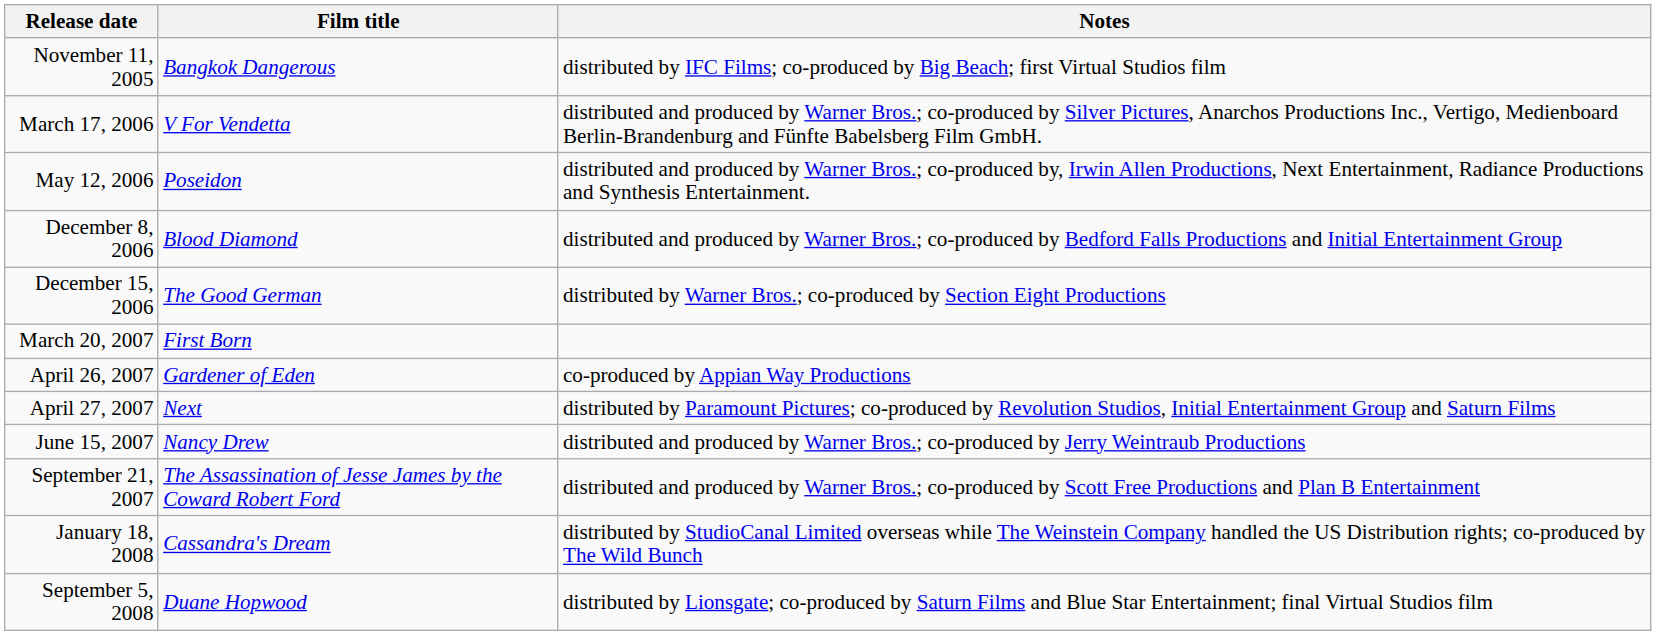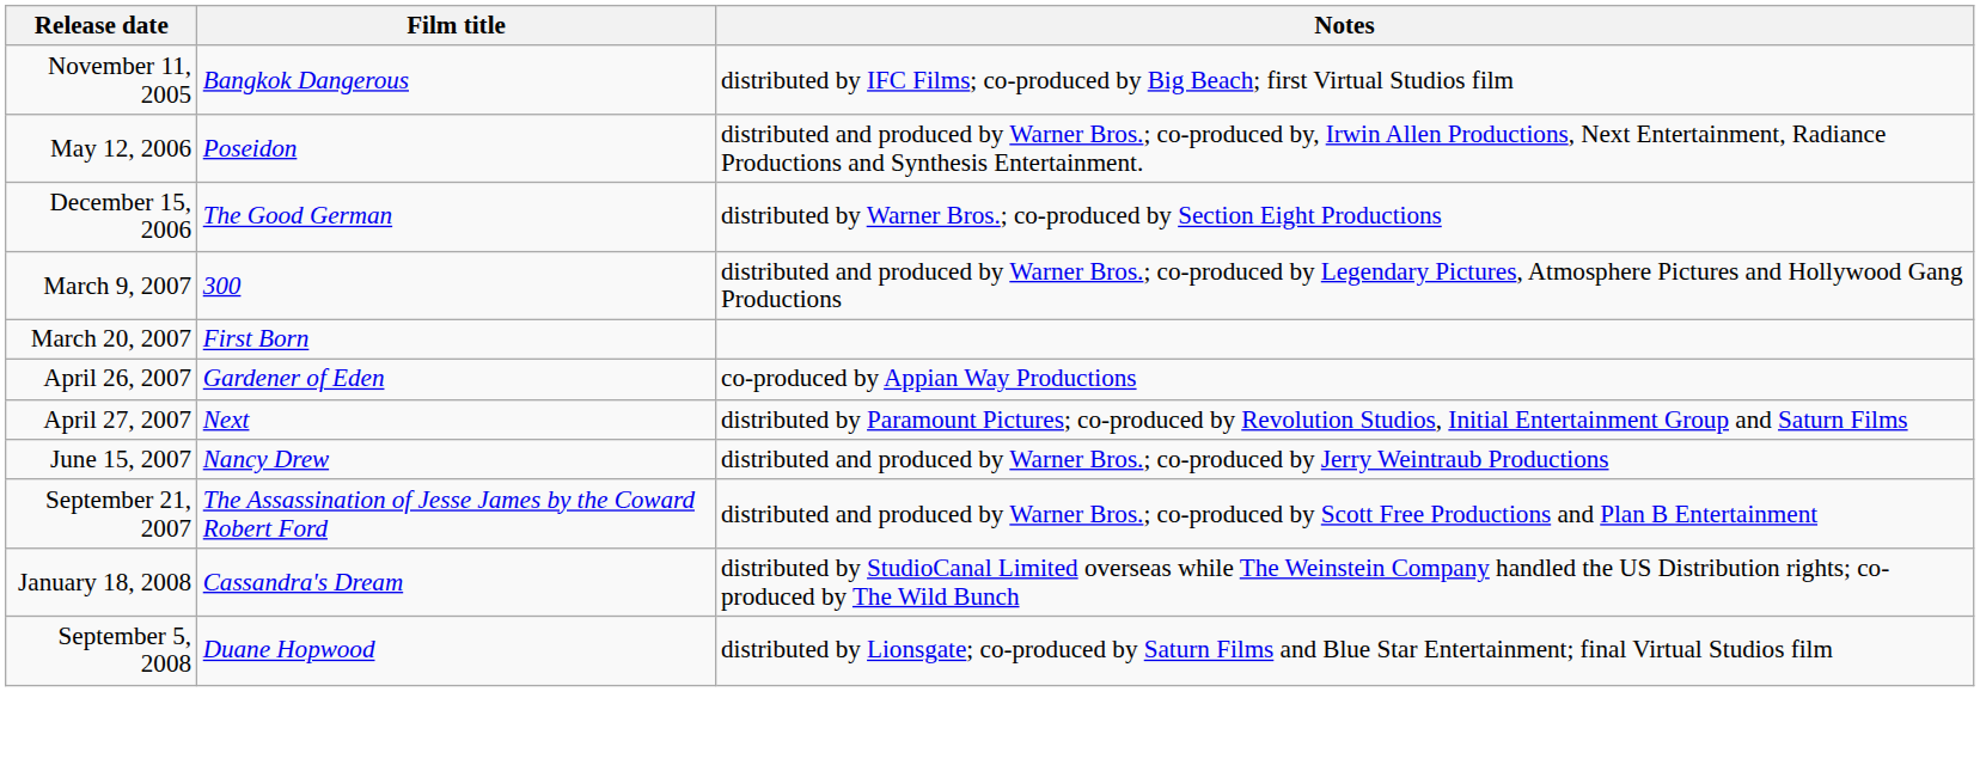- row: March 17, 2006 | V For Vendetta | distributed and produced by Warner Bros.; co-produced by Silver Pictures, Anarchos Productions Inc., Vertigo, Medienboard Berlin-Brandenburg and Fünfte Babelsberg Film GmbH.
- row: December 8, 2006 | Blood Diamond | distributed and produced by Warner Bros.; co-produced by Bedford Falls Productions and Initial Entertainment Group
+ row: March 9, 2007 | 300 | distributed and produced by Warner Bros.; co-produced by Legendary Pictures, Atmosphere Pictures and Hollywood Gang Productions
